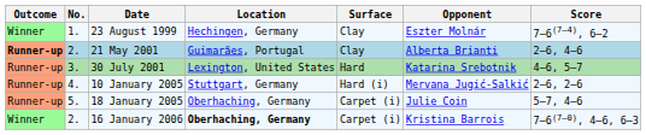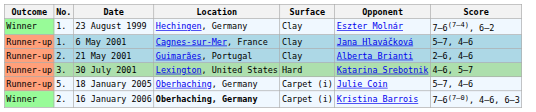+ row: Runner-up | 1. | 6 May 2001 | Cagnes-sur-Mer, France | Clay | Jana Hlaváčková | 5–7, 4–6
21 May 2001 | Outcome: bold -> normal
- row: Runner-up | 4. | 10 January 2005 | Stuttgart, Germany | Hard (i) | Mervana Jugić-Salkić | 2–6, 2–6
